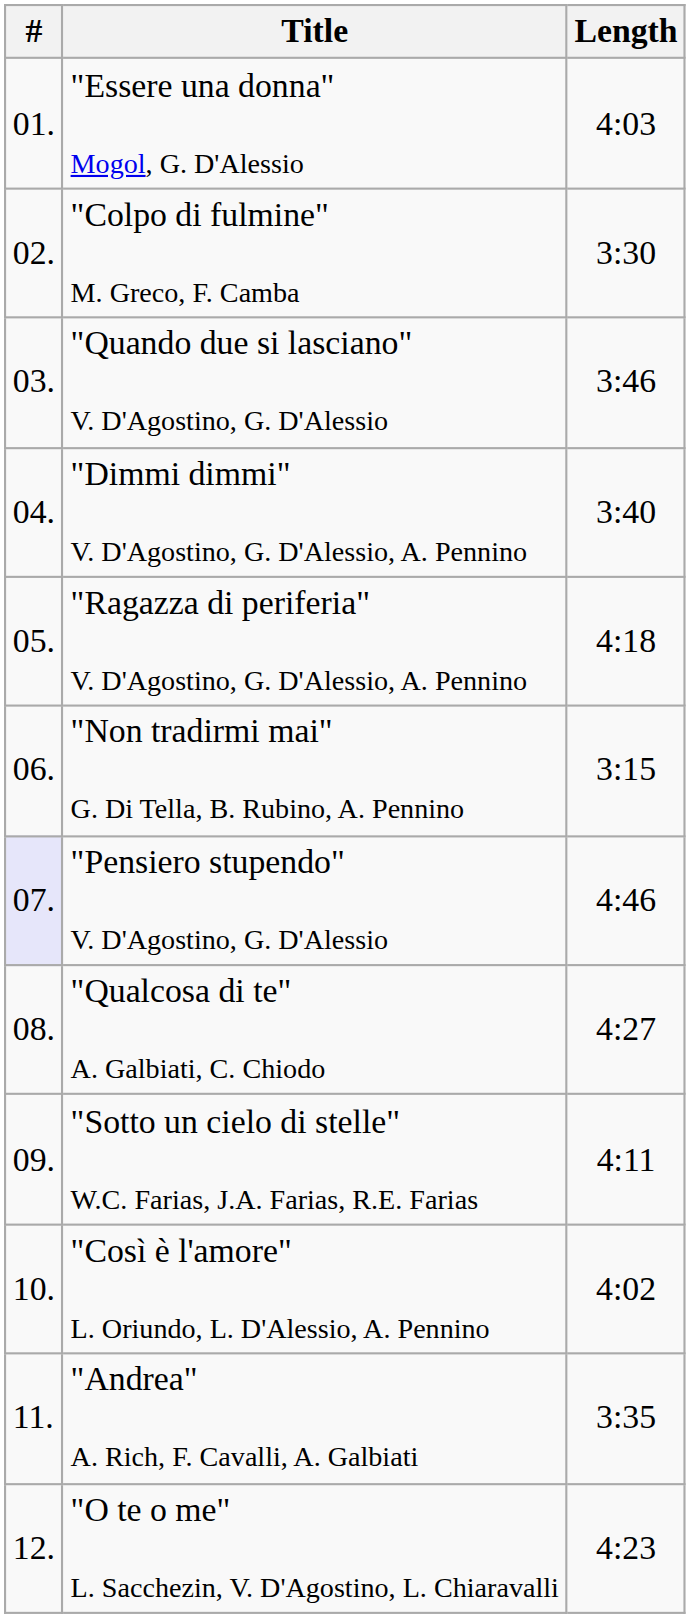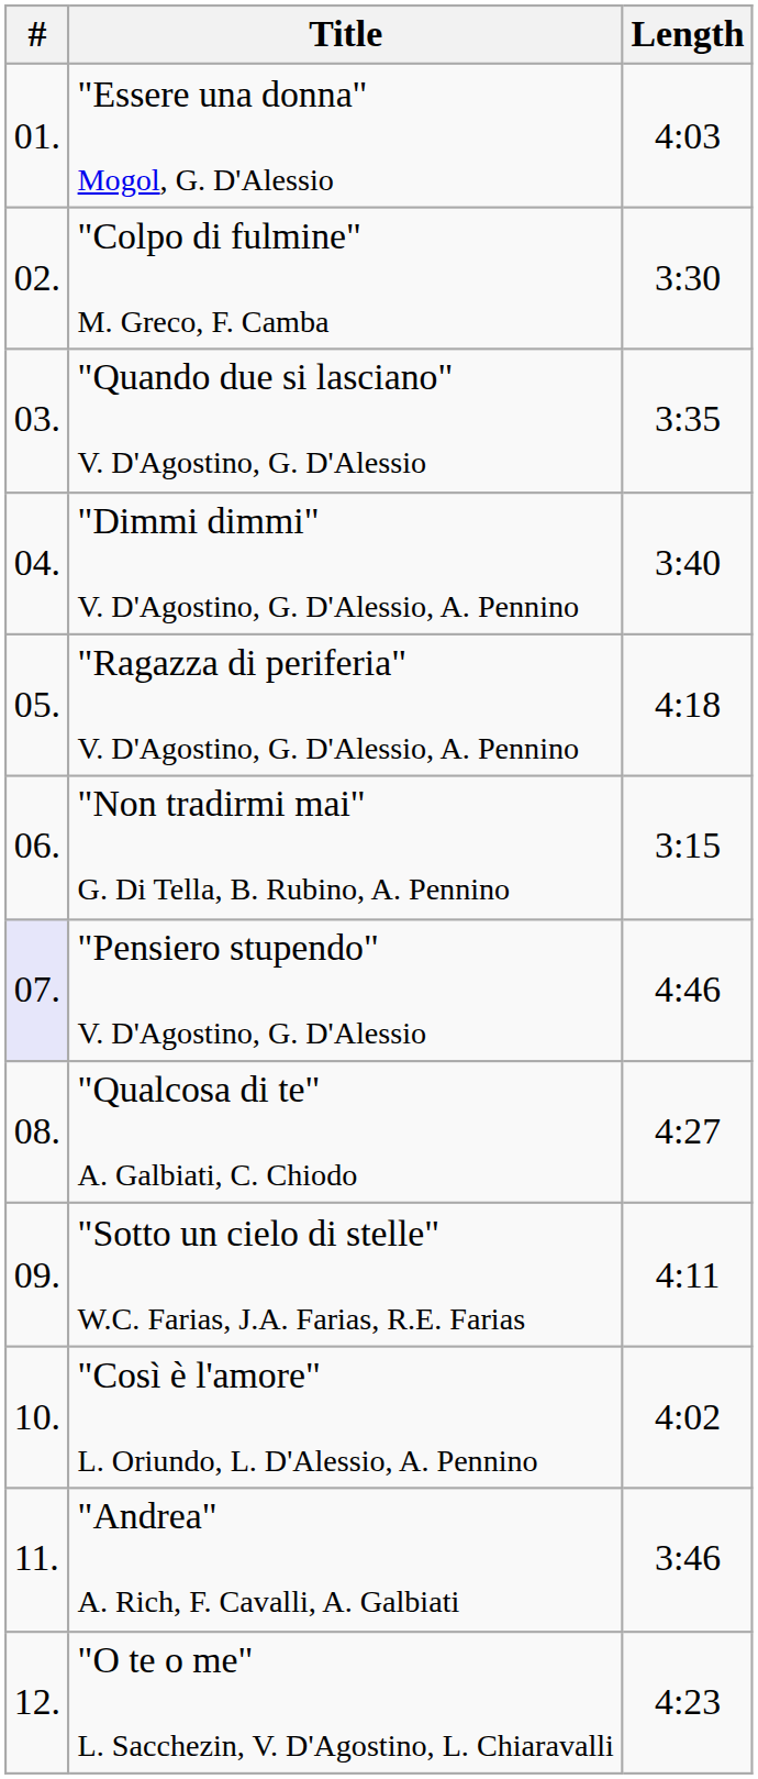"Quando due si lasciano" V. D'Agostino, G. D'Alessio | Length: 3:46 -> 3:35
"Andrea" A. Rich, F. Cavalli, A. Galbiati | Length: 3:35 -> 3:46
